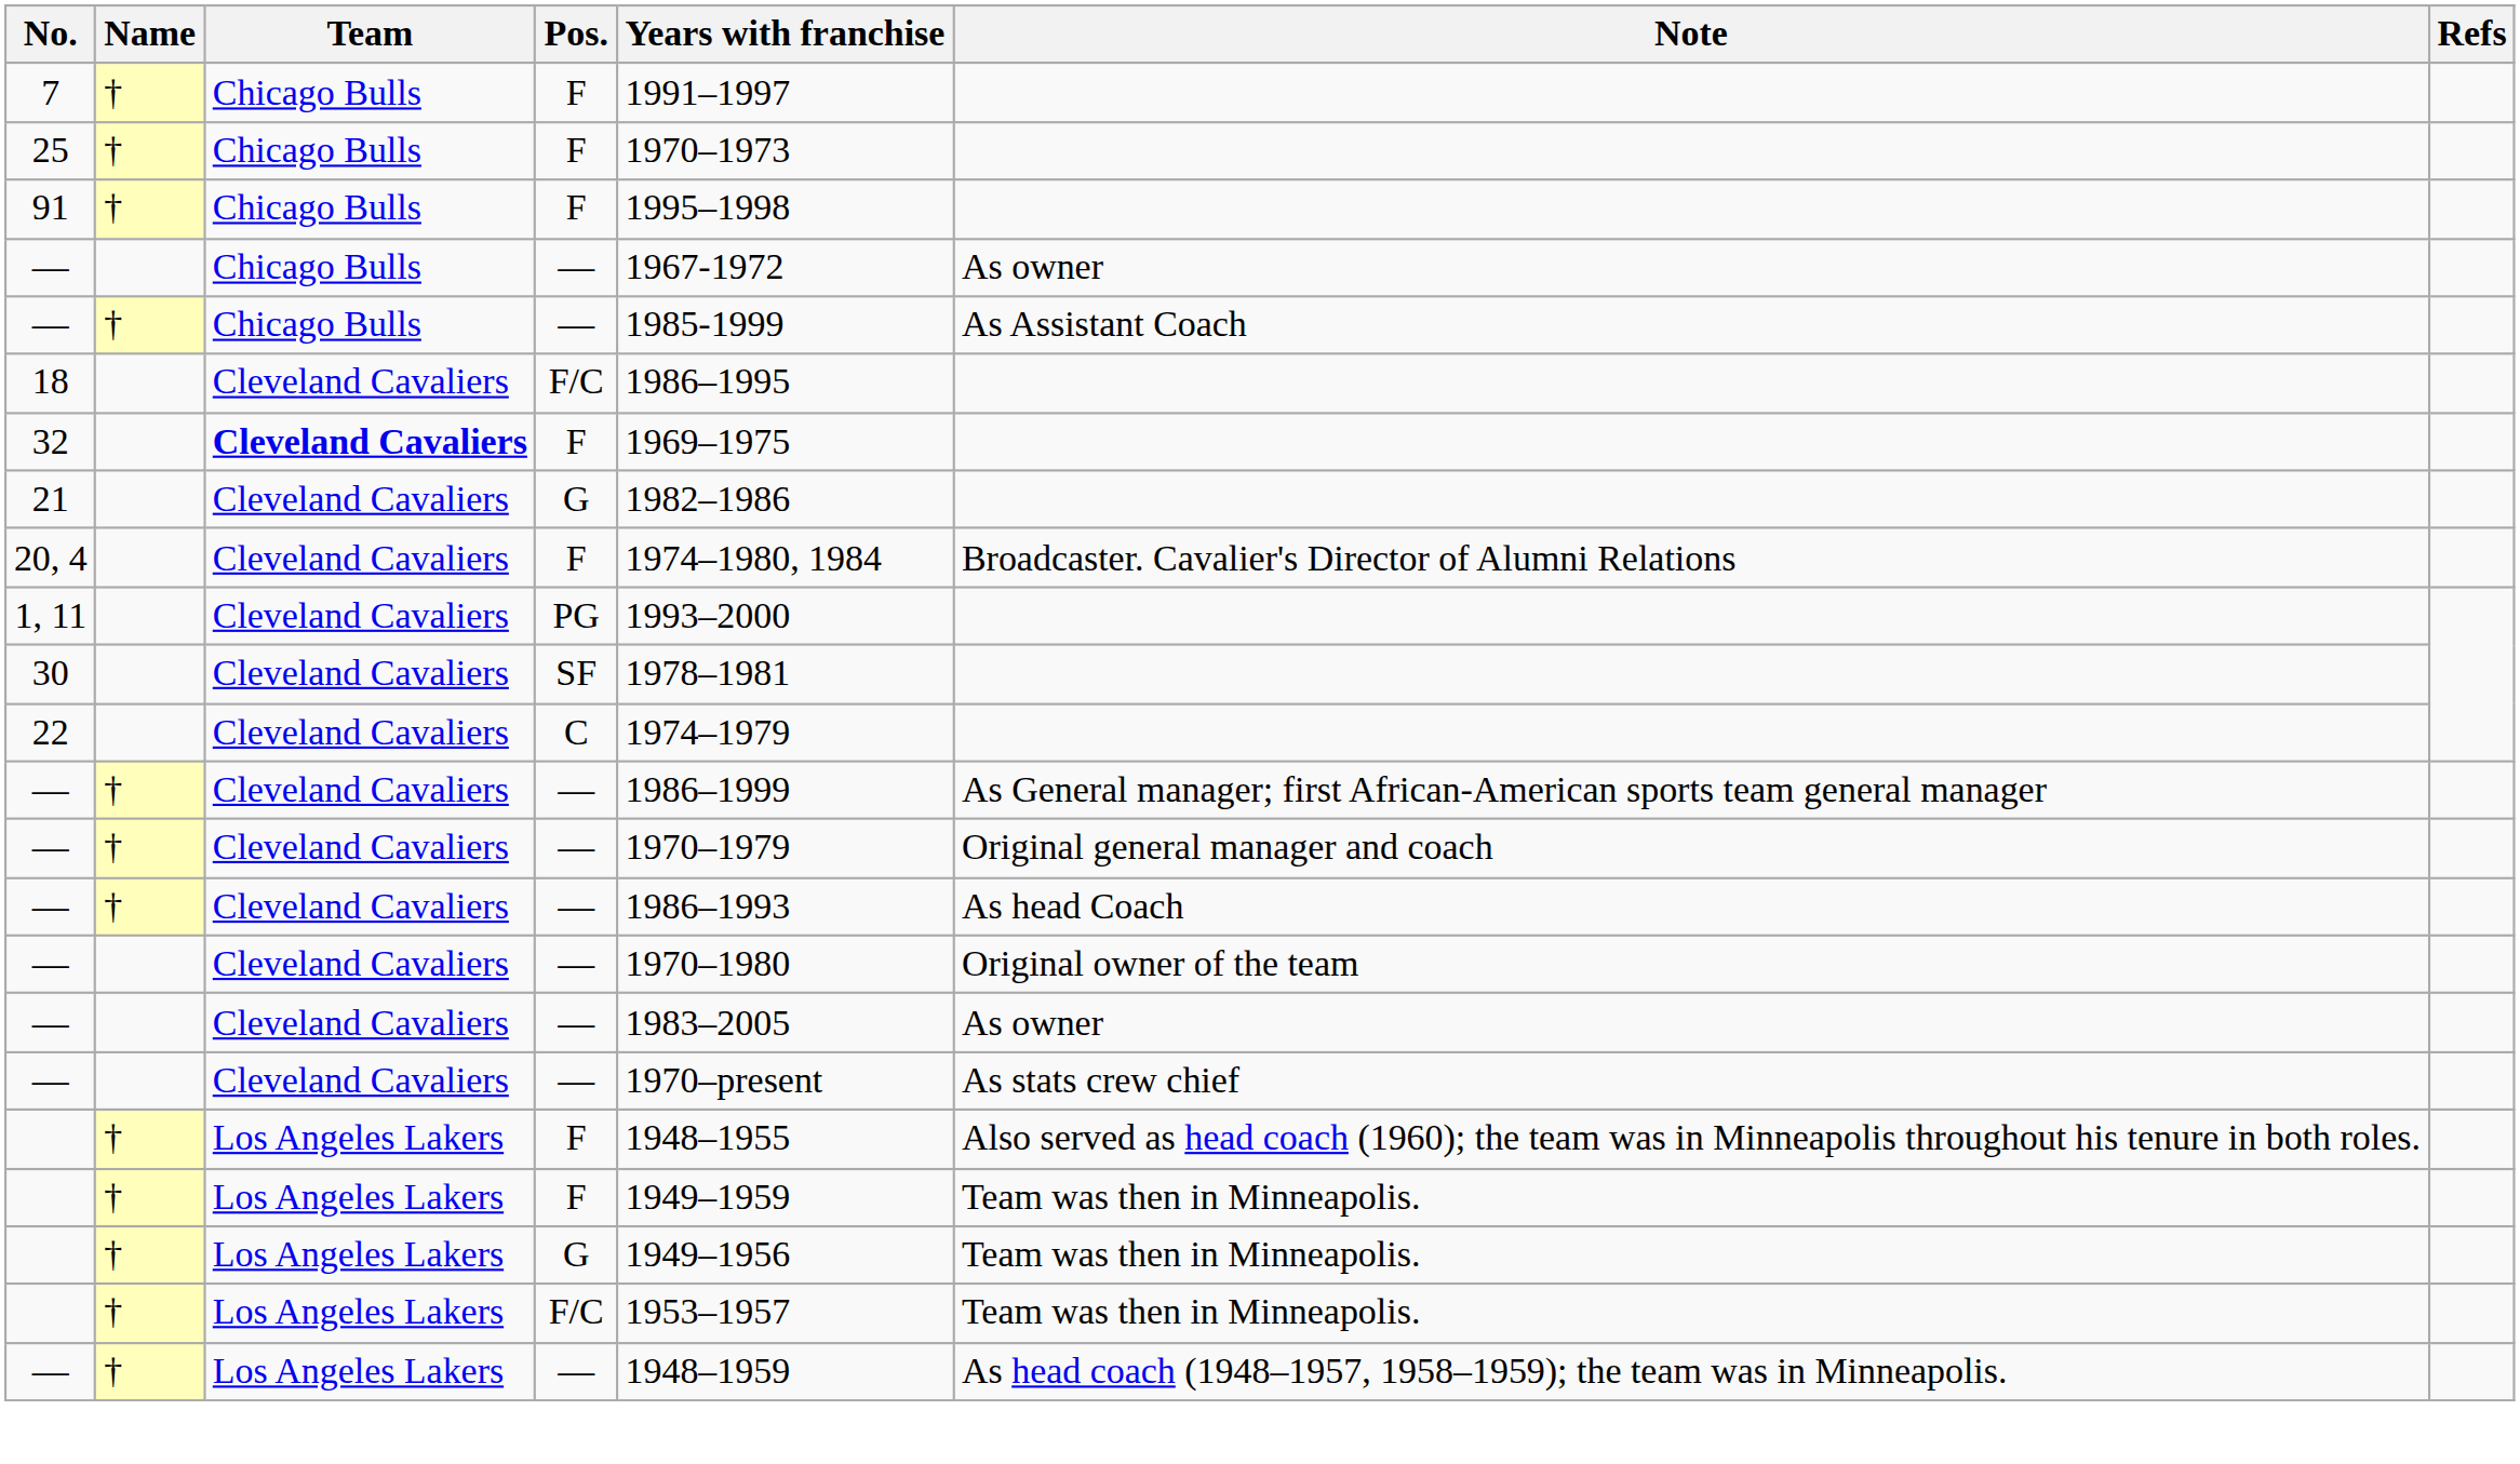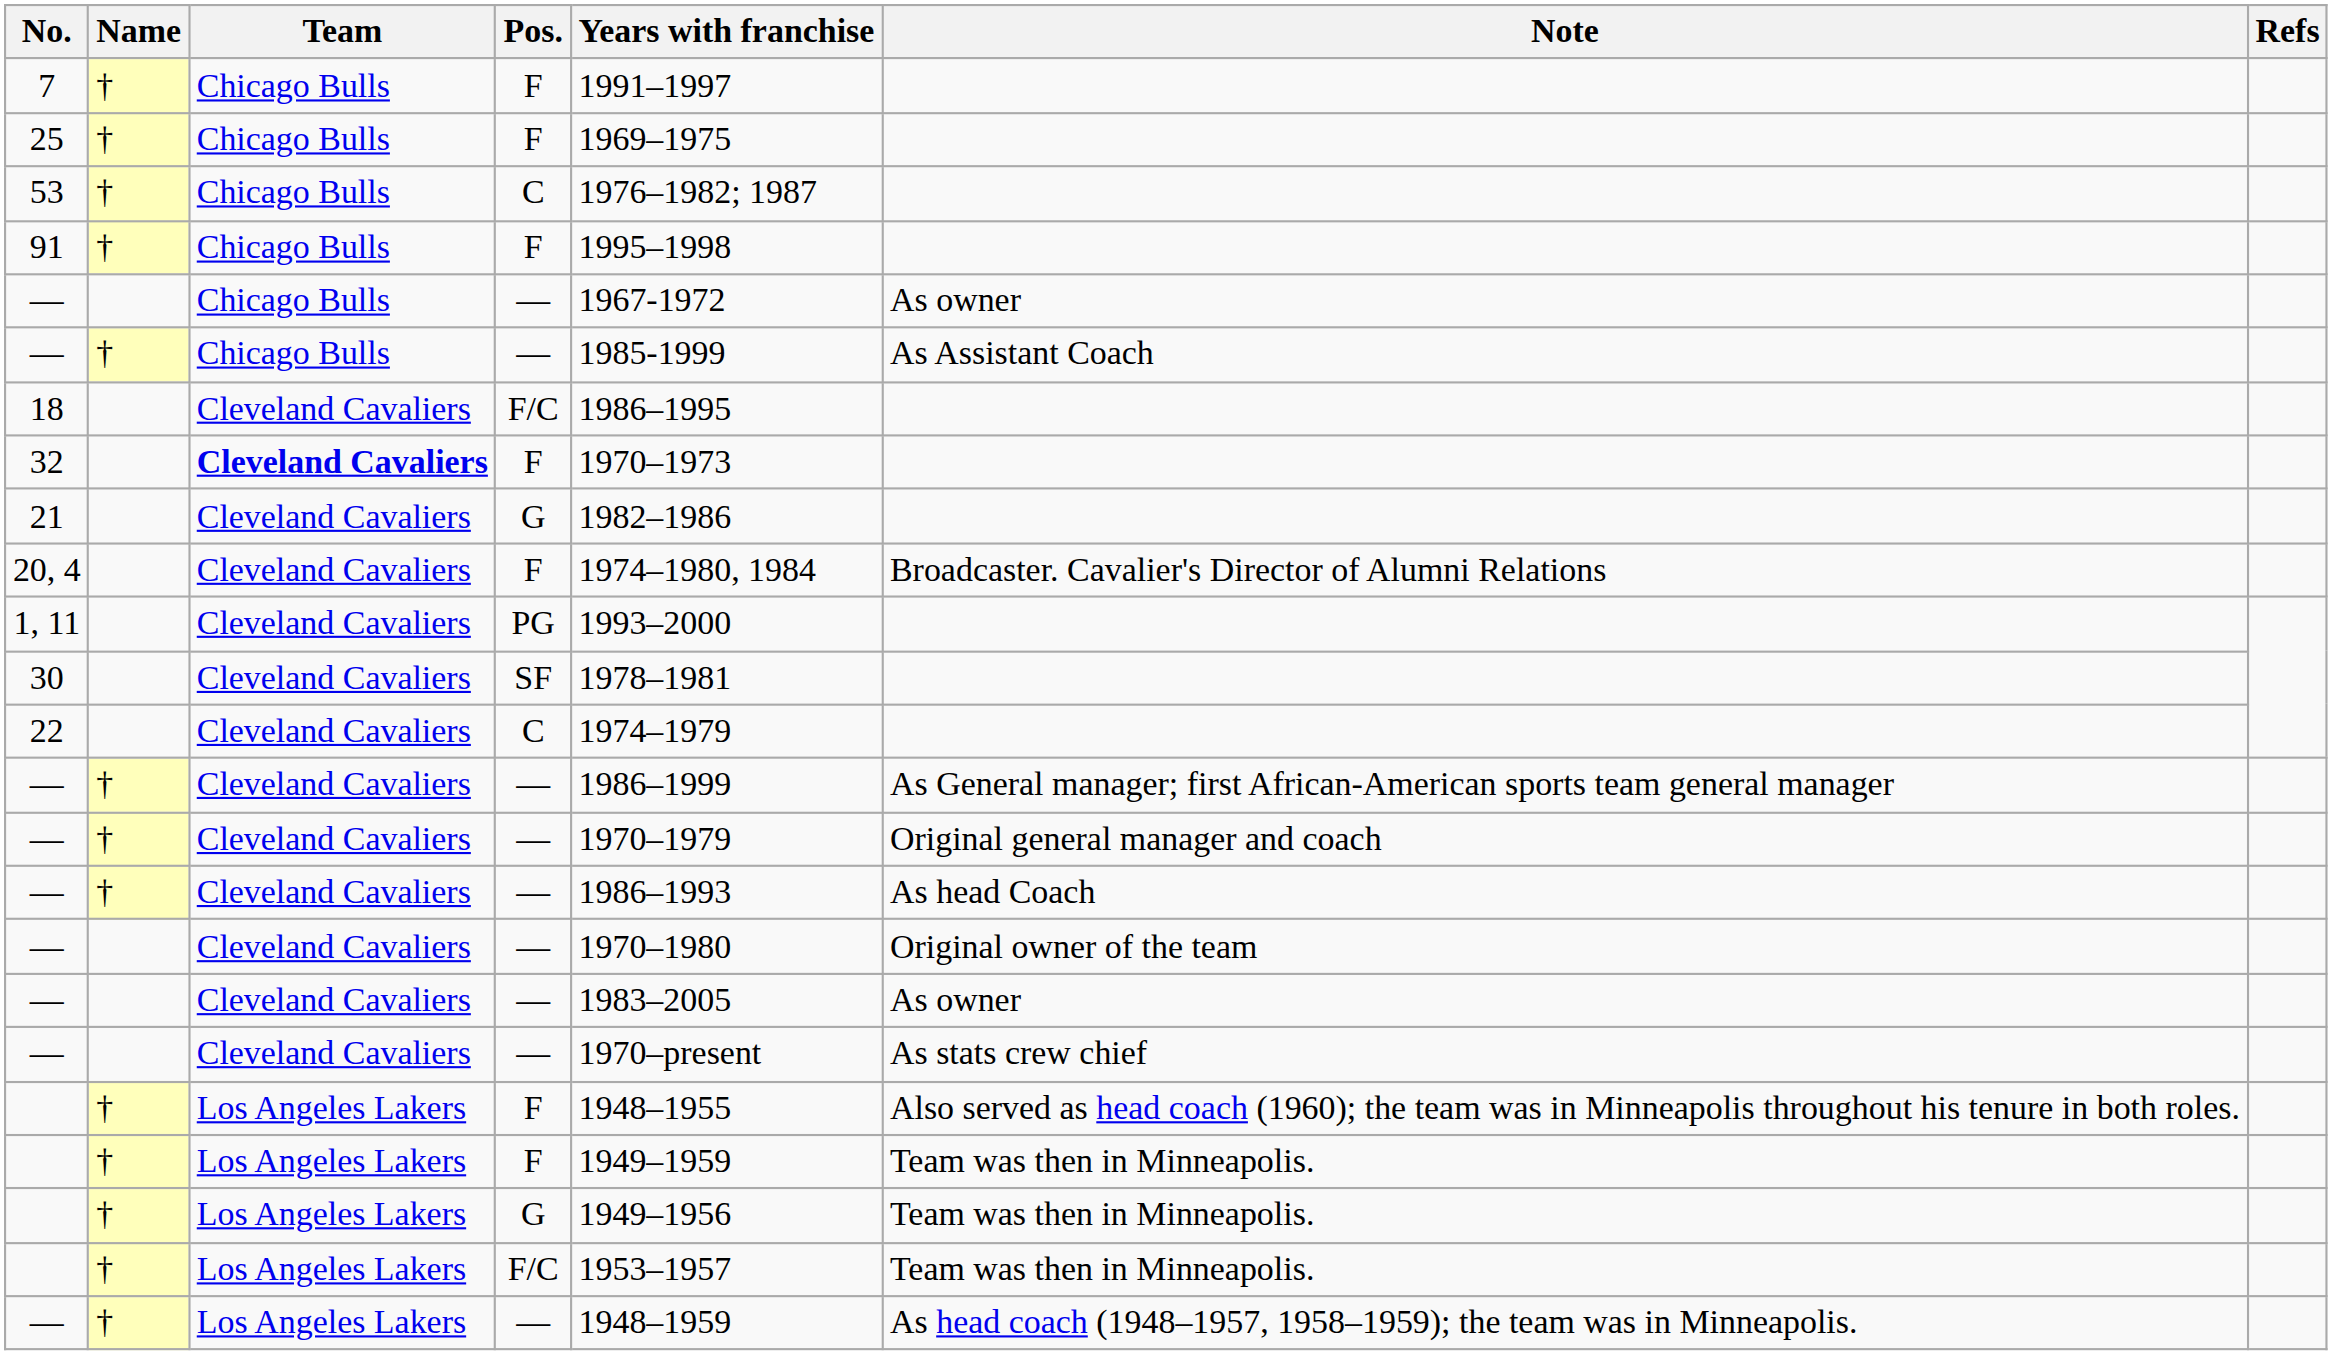25 | Years with franchise: 1970–1973 -> 1969–1975
+ row: 53 | † | Chicago Bulls | C | 1976–1982; 1987
32 | Years with franchise: 1969–1975 -> 1970–1973
